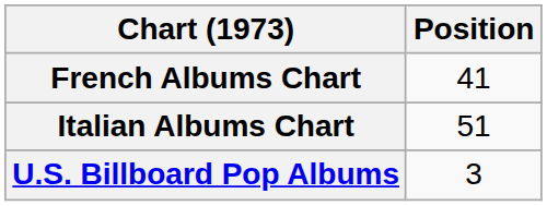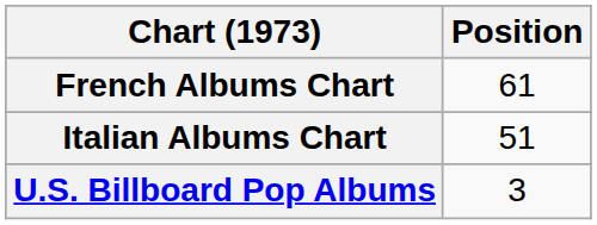French Albums Chart | Position: 41 -> 61
